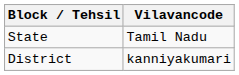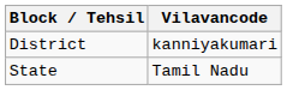rows swapped: District <-> State
